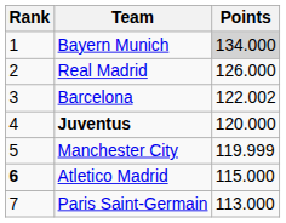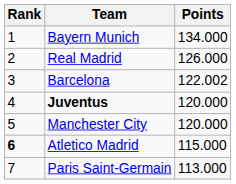Bayern Munich | Points: lightgrey background -> no background
Manchester City | Points: 119.999 -> 120.000
